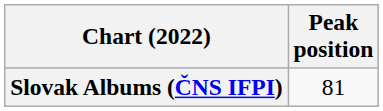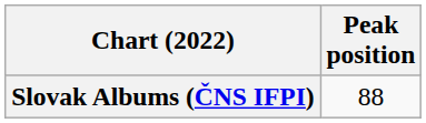Slovak Albums (ČNS IFPI) | Peak position: 81 -> 88
